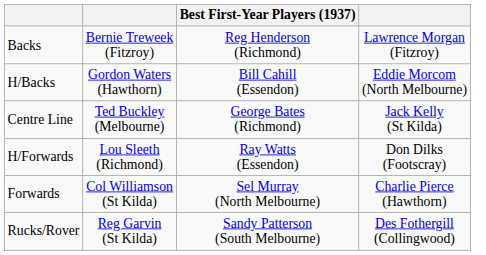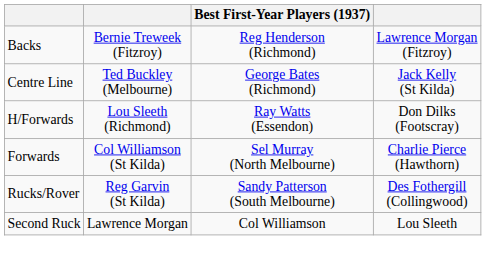- row: H/Backs | Gordon Waters (Hawthorn) | Bill Cahill (Essendon) | Eddie Morcom (North Melbourne)
+ row: Second Ruck | Lawrence Morgan | Col Williamson | Lou Sleeth
